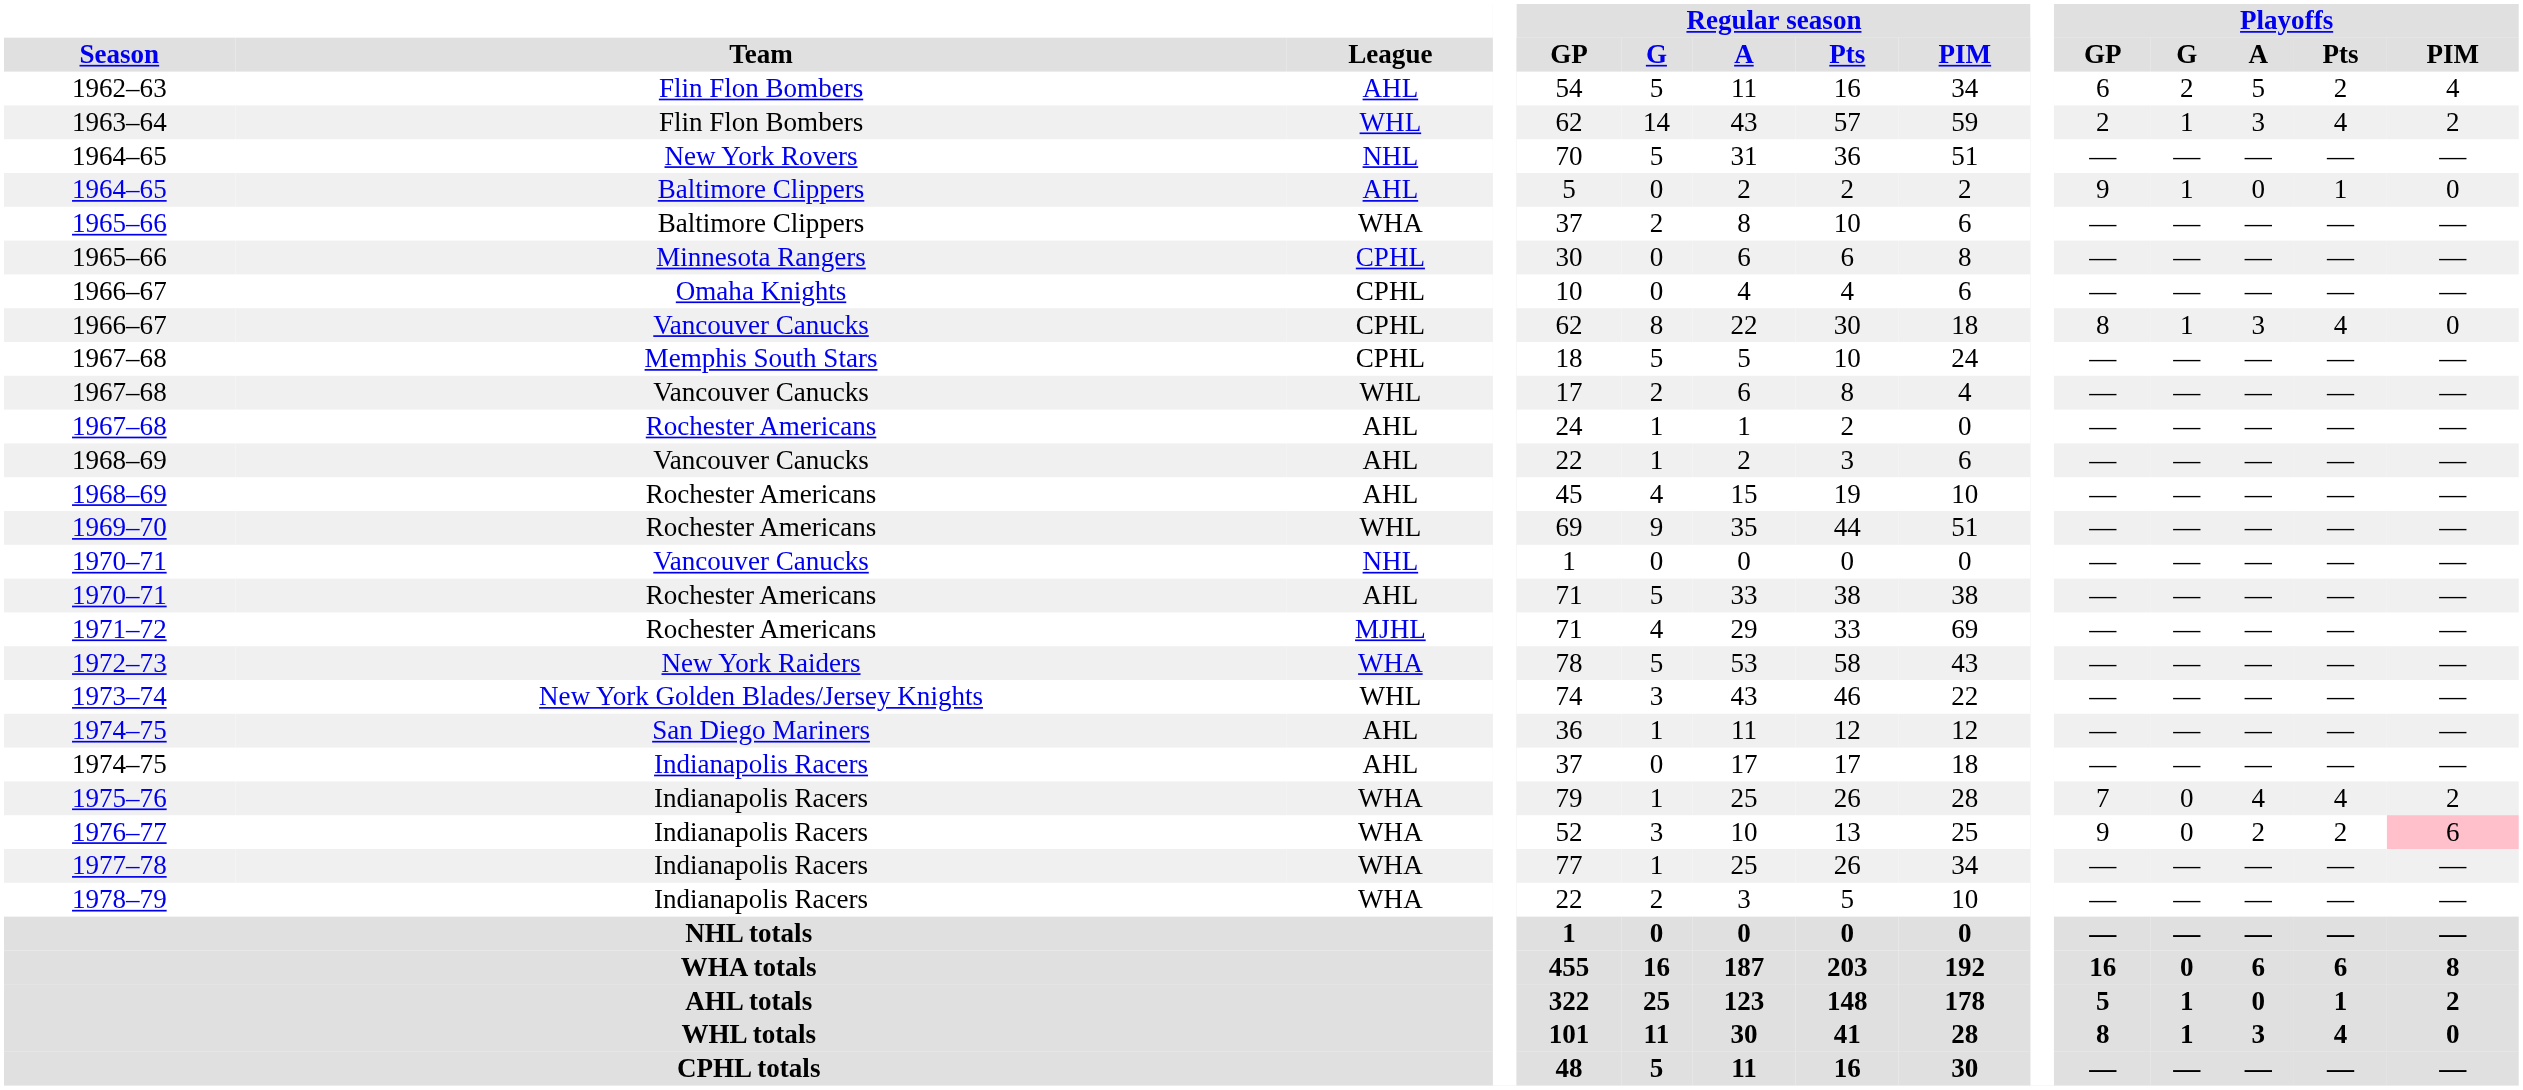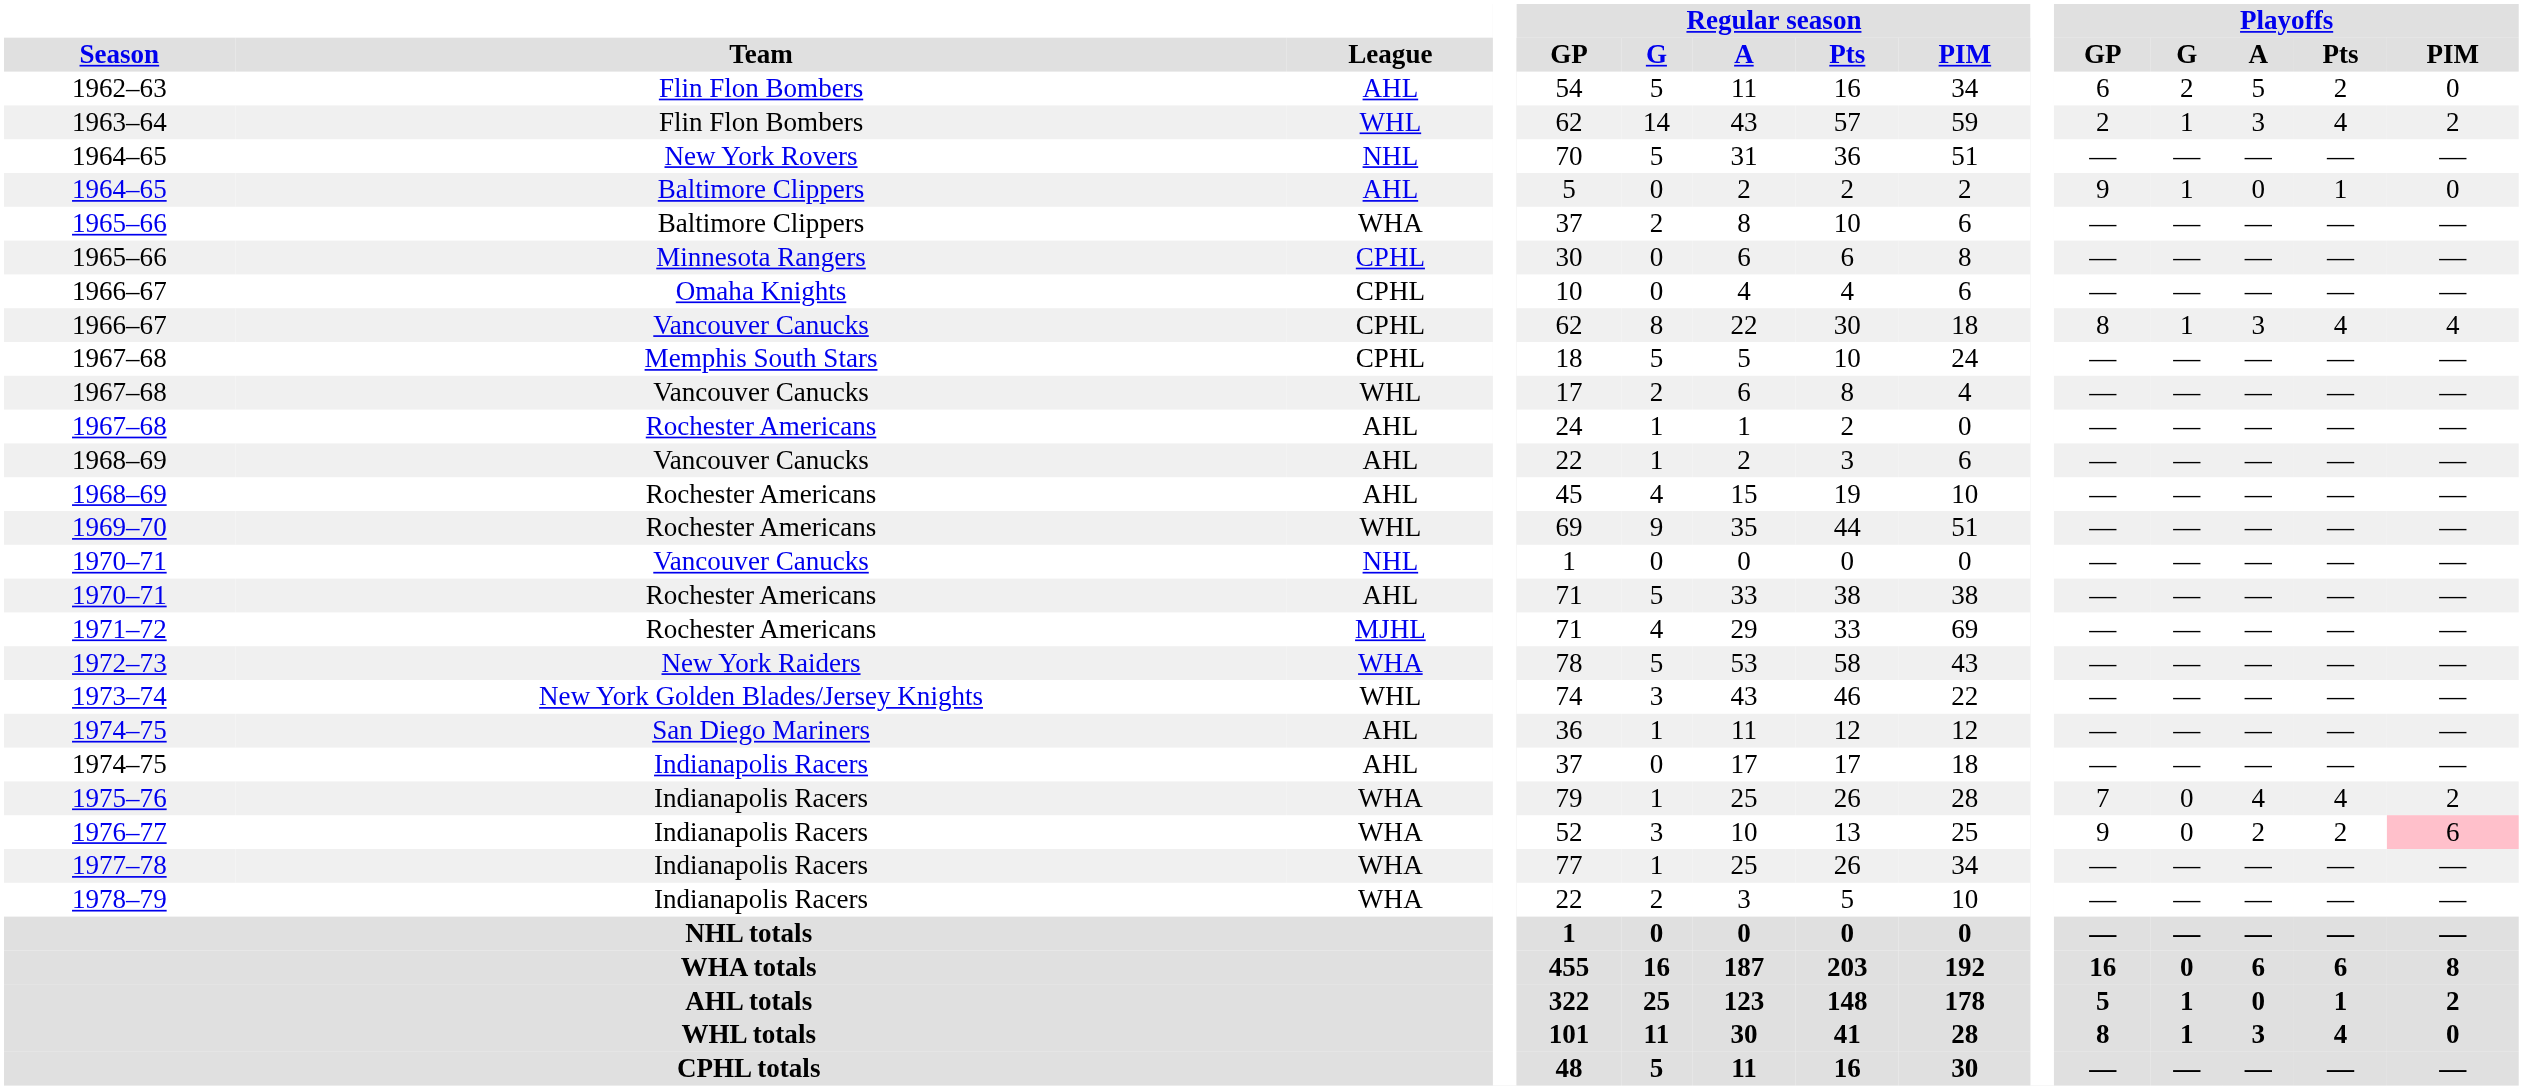1962–63 | Playoffs / PIM: 4 -> 0
1966–67 / Vancouver Canucks | Playoffs / PIM: 0 -> 4
